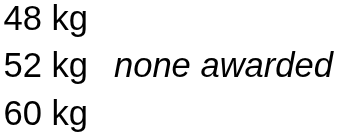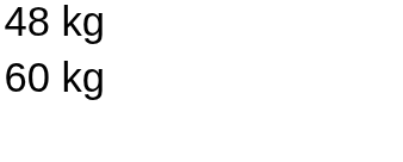- row: 52 kg | none awarded
